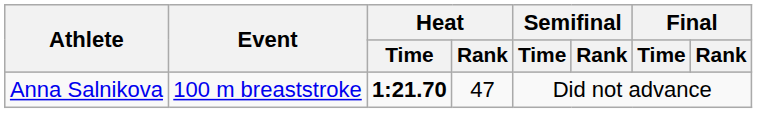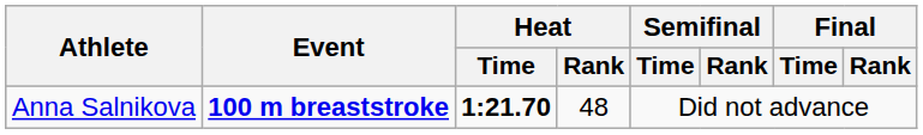Anna Salnikova | Event: normal -> bold
Anna Salnikova | Heat / Rank: 47 -> 48
